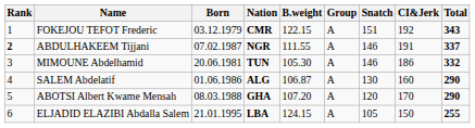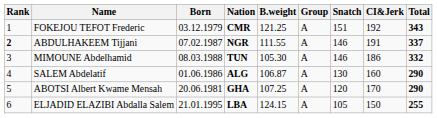FOKEJOU TEFOT Frederic | B.weight: 122.15 -> 121.25
MIMOUNE Abdelhamid | Born: 20.06.1981 -> 08.03.1988
ABOTSI Albert Kwame Mensah | Born: 08.03.1988 -> 20.06.1981
ABOTSI Albert Kwame Mensah | B.weight: 107.20 -> 107.25
